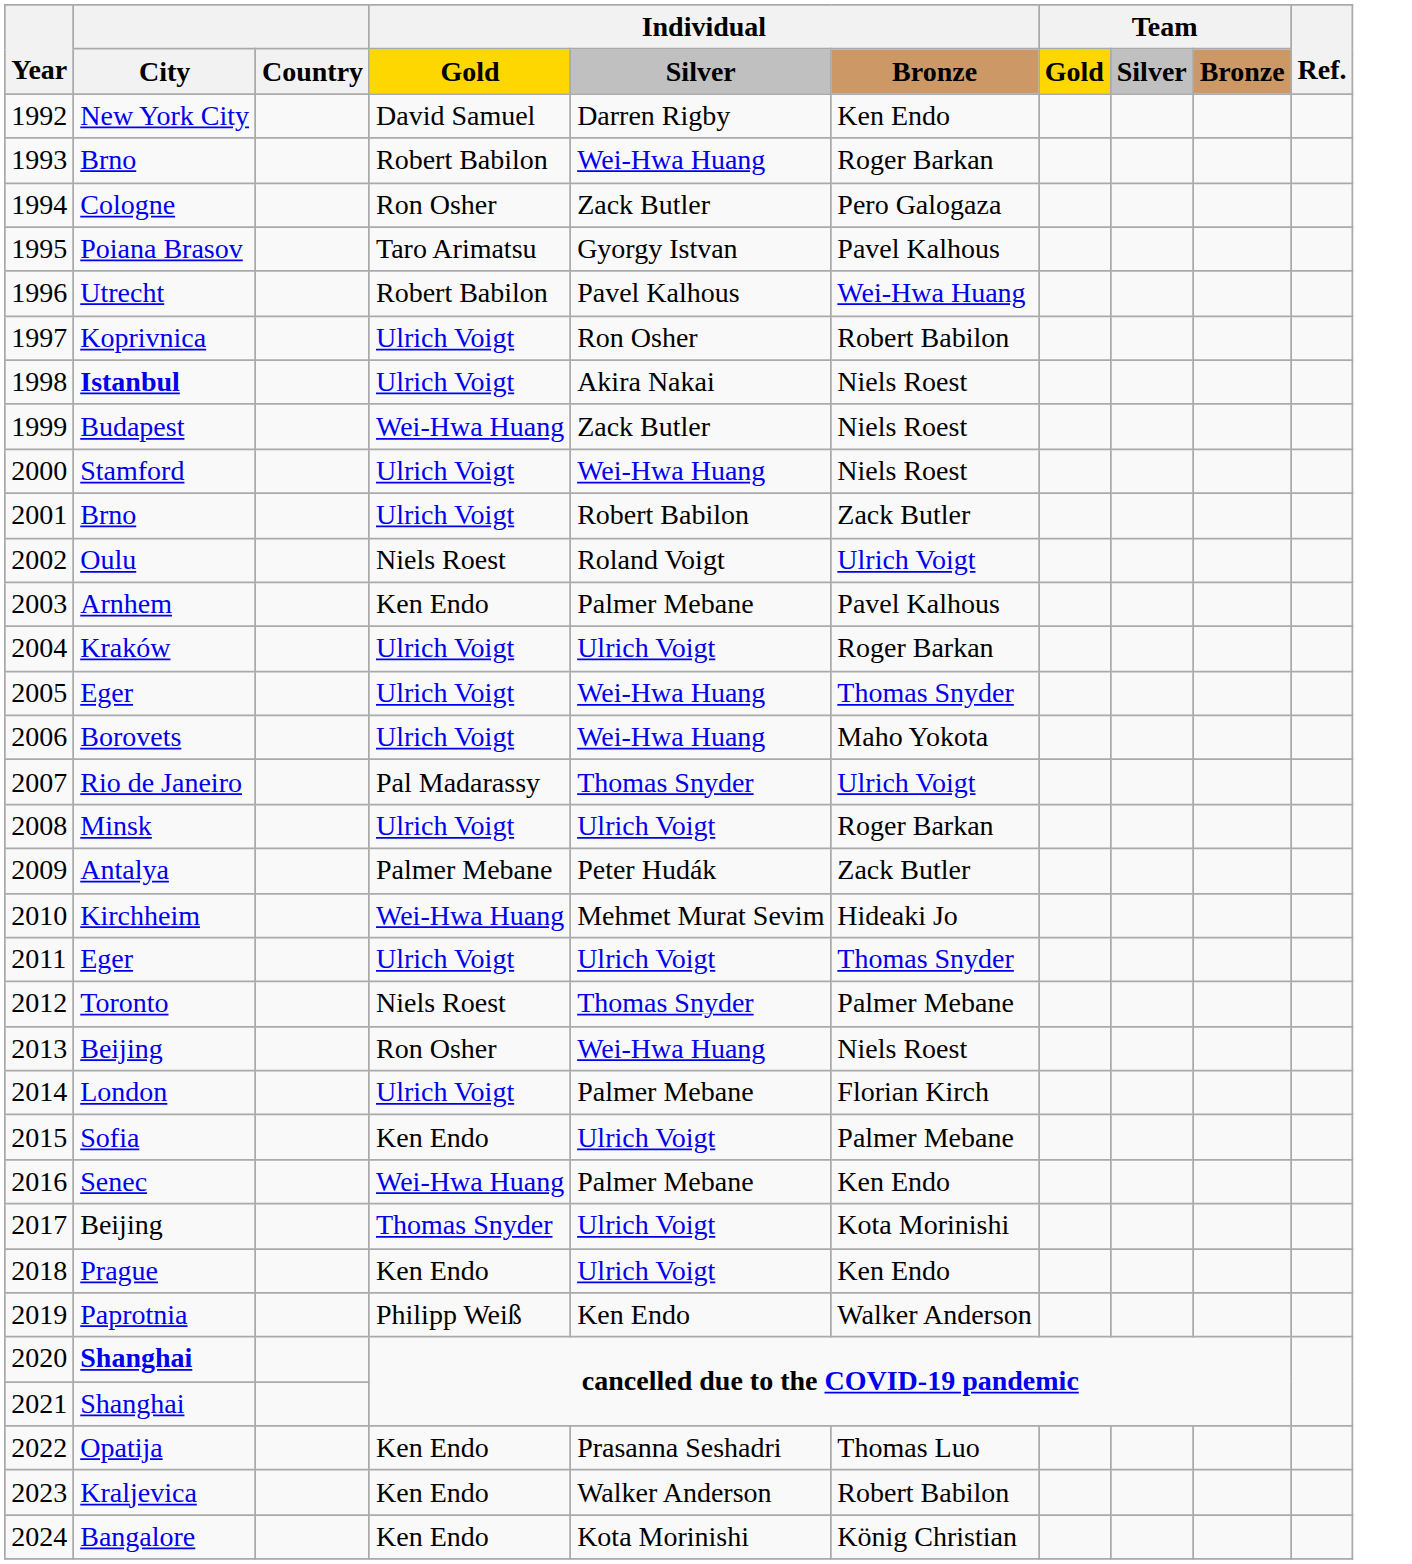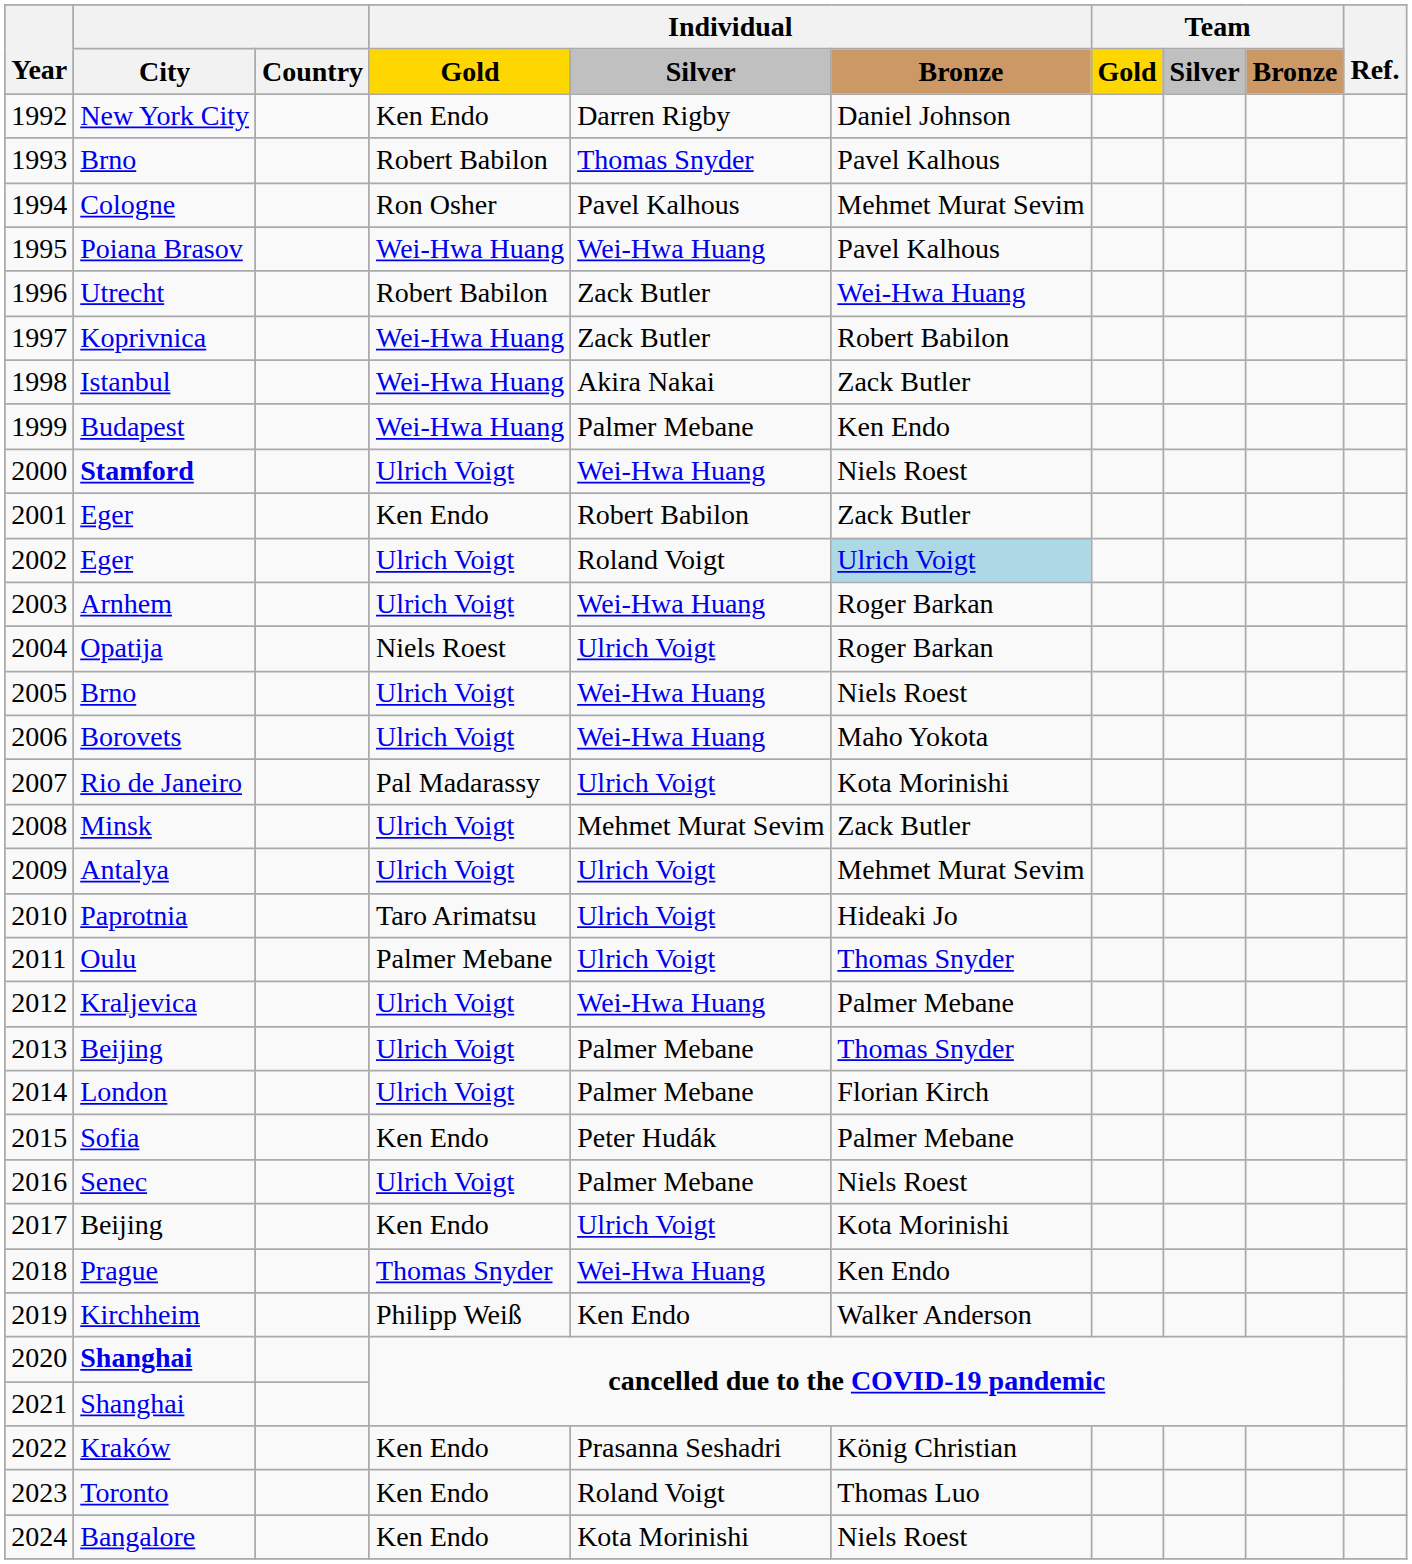1992 | Individual / Gold: David Samuel -> Ken Endo
1992 | Individual / Bronze: Ken Endo -> Daniel Johnson
1993 | Individual / Silver: Wei-Hwa Huang -> Thomas Snyder
1993 | Individual / Bronze: Roger Barkan -> Pavel Kalhous
1994 | Individual / Silver: Zack Butler -> Pavel Kalhous
1994 | Individual / Bronze: Pero Galogaza -> Mehmet Murat Sevim
1995 | Individual / Gold: Taro Arimatsu -> Wei-Hwa Huang
1995 | Individual / Silver: Gyorgy Istvan -> Wei-Hwa Huang
1996 | Individual / Silver: Pavel Kalhous -> Zack Butler
1997 | Individual / Gold: Ulrich Voigt -> Wei-Hwa Huang
1997 | Individual / Silver: Ron Osher -> Zack Butler
1998 | City: bold -> normal
1998 | Individual / Gold: Ulrich Voigt -> Wei-Hwa Huang
1998 | Individual / Bronze: Niels Roest -> Zack Butler
1999 | Individual / Silver: Zack Butler -> Palmer Mebane
1999 | Individual / Bronze: Niels Roest -> Ken Endo
2000 | City: normal -> bold
2001 | City: Brno -> Eger
2001 | Individual / Gold: Ulrich Voigt -> Ken Endo
2002 | City: Oulu -> Eger
2002 | Individual / Gold: Niels Roest -> Ulrich Voigt
2002 | Individual / Bronze: no background -> lightblue background
2003 | Individual / Gold: Ken Endo -> Ulrich Voigt
2003 | Individual / Silver: Palmer Mebane -> Wei-Hwa Huang
2003 | Individual / Bronze: Pavel Kalhous -> Roger Barkan
2004 | City: Kraków -> Opatija
2004 | Individual / Gold: Ulrich Voigt -> Niels Roest
2005 | City: Eger -> Brno
2005 | Individual / Bronze: Thomas Snyder -> Niels Roest
2007 | Individual / Silver: Thomas Snyder -> Ulrich Voigt
2007 | Individual / Bronze: Ulrich Voigt -> Kota Morinishi
2008 | Individual / Silver: Ulrich Voigt -> Mehmet Murat Sevim
2008 | Individual / Bronze: Roger Barkan -> Zack Butler
2009 | Individual / Gold: Palmer Mebane -> Ulrich Voigt
2009 | Individual / Silver: Peter Hudák -> Ulrich Voigt
2009 | Individual / Bronze: Zack Butler -> Mehmet Murat Sevim
2010 | City: Kirchheim -> Paprotnia
2010 | Individual / Gold: Wei-Hwa Huang -> Taro Arimatsu
2010 | Individual / Silver: Mehmet Murat Sevim -> Ulrich Voigt
2011 | City: Eger -> Oulu
2011 | Individual / Gold: Ulrich Voigt -> Palmer Mebane
2012 | City: Toronto -> Kraljevica
2012 | Individual / Gold: Niels Roest -> Ulrich Voigt
2012 | Individual / Silver: Thomas Snyder -> Wei-Hwa Huang
2013 | Individual / Gold: Ron Osher -> Ulrich Voigt
2013 | Individual / Silver: Wei-Hwa Huang -> Palmer Mebane
2013 | Individual / Bronze: Niels Roest -> Thomas Snyder
2015 | Individual / Silver: Ulrich Voigt -> Peter Hudák
2016 | Individual / Gold: Wei-Hwa Huang -> Ulrich Voigt
2016 | Individual / Bronze: Ken Endo -> Niels Roest
2017 | Individual / Gold: Thomas Snyder -> Ken Endo
2018 | Individual / Gold: Ken Endo -> Thomas Snyder
2018 | Individual / Silver: Ulrich Voigt -> Wei-Hwa Huang
2019 | City: Paprotnia -> Kirchheim
2022 | City: Opatija -> Kraków
2022 | Individual / Bronze: Thomas Luo -> König Christian
2023 | City: Kraljevica -> Toronto
2023 | Individual / Silver: Walker Anderson -> Roland Voigt
2023 | Individual / Bronze: Robert Babilon -> Thomas Luo
2024 | Individual / Bronze: König Christian -> Niels Roest
